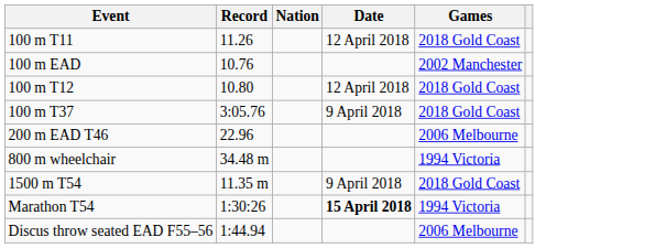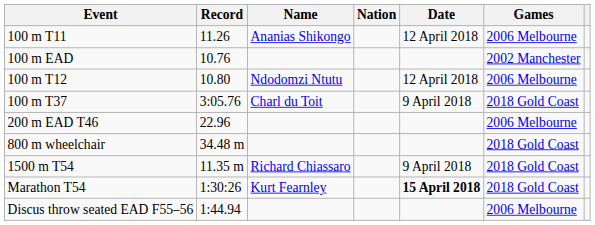+ column: Name | Ananias Shikongo | Ndodomzi Ntutu | Charl du Toit | Richard Chiassaro | Kurt Fearnley
100 m T11 | Games: 2018 Gold Coast -> 2006 Melbourne
100 m T12 | Games: 2018 Gold Coast -> 2006 Melbourne
800 m wheelchair | Games: 1994 Victoria -> 2018 Gold Coast
Marathon T54 | Games: 1994 Victoria -> 2018 Gold Coast
